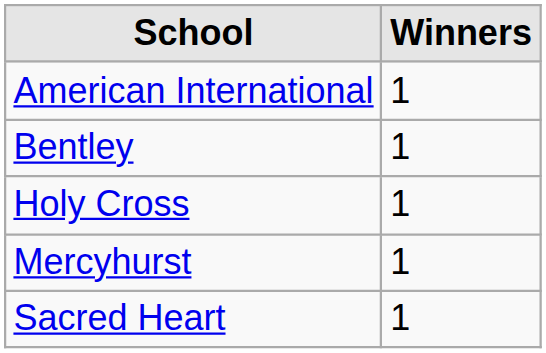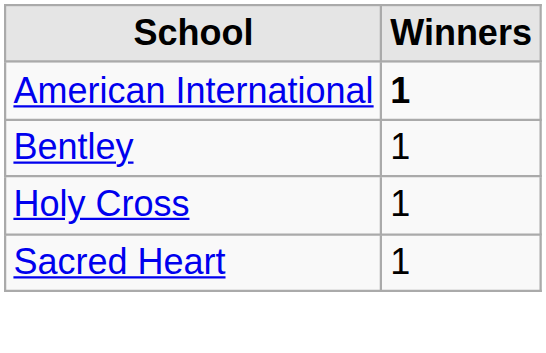American International | Winners: normal -> bold
- row: Mercyhurst | 1
